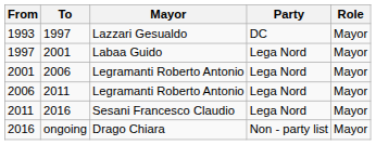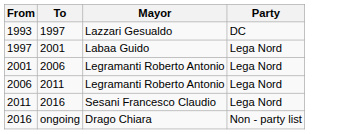- column: Role | Mayor | Mayor | Mayor | Mayor | Mayor | Mayor
